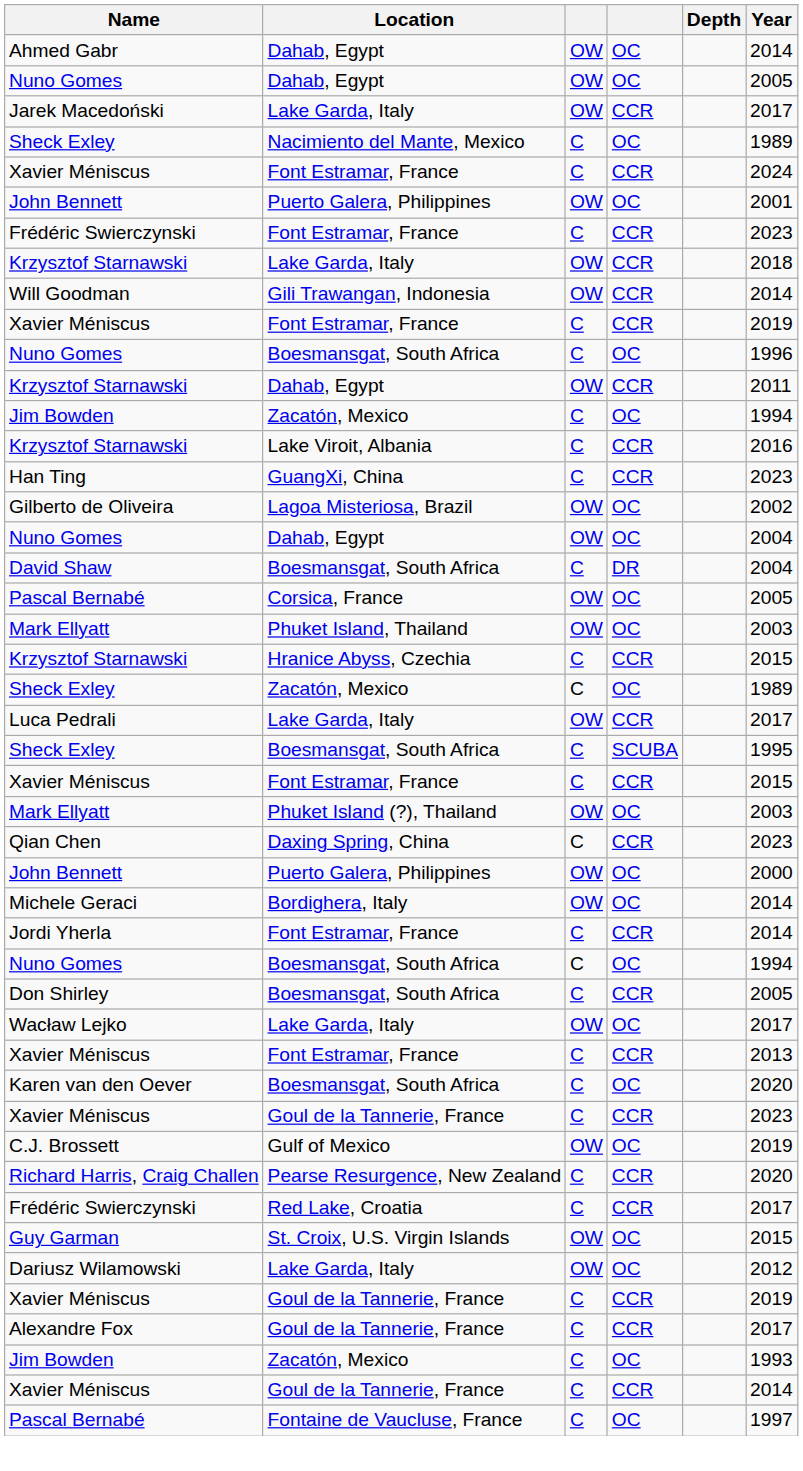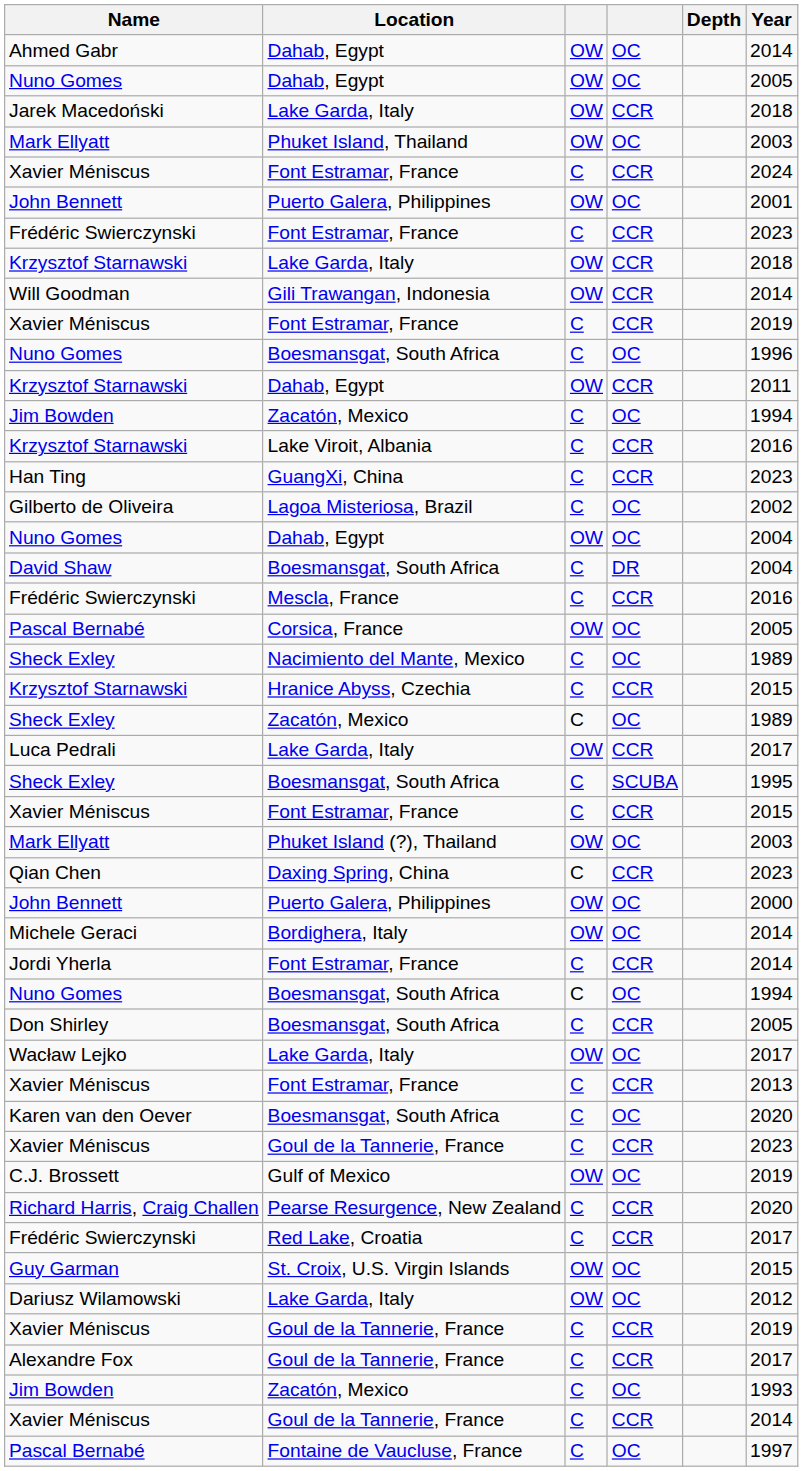Jarek Macedoński | Year: 2017 -> 2018
rows swapped: Mark Ellyatt / Phuket Island, Thailand <-> Sheck Exley / Nacimiento del Mante, Mexico
Gilberto de Oliveira | column 3: OW -> C
+ row: Frédéric Swierczynski | Mescla, France | C | CCR | 2016
